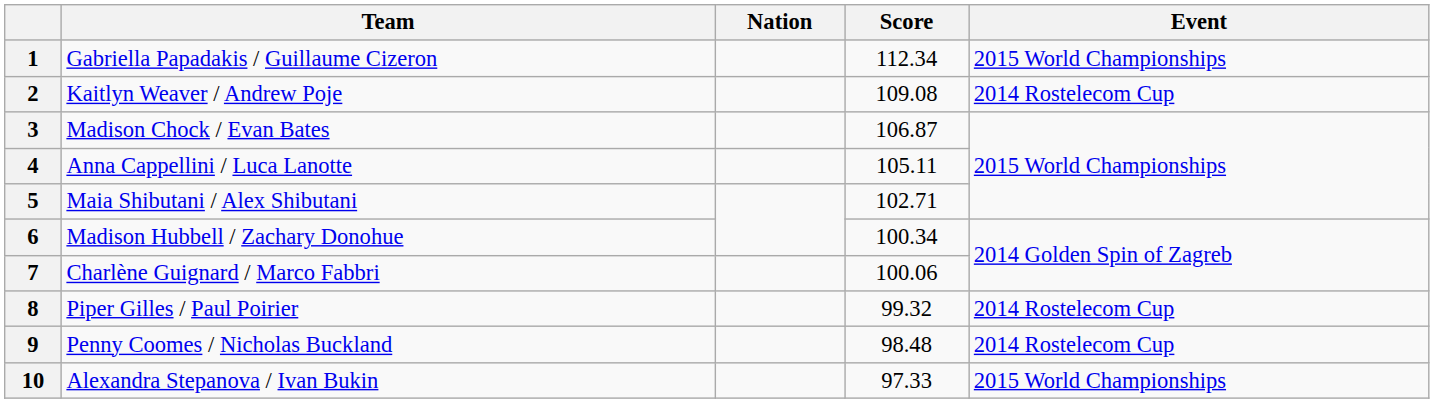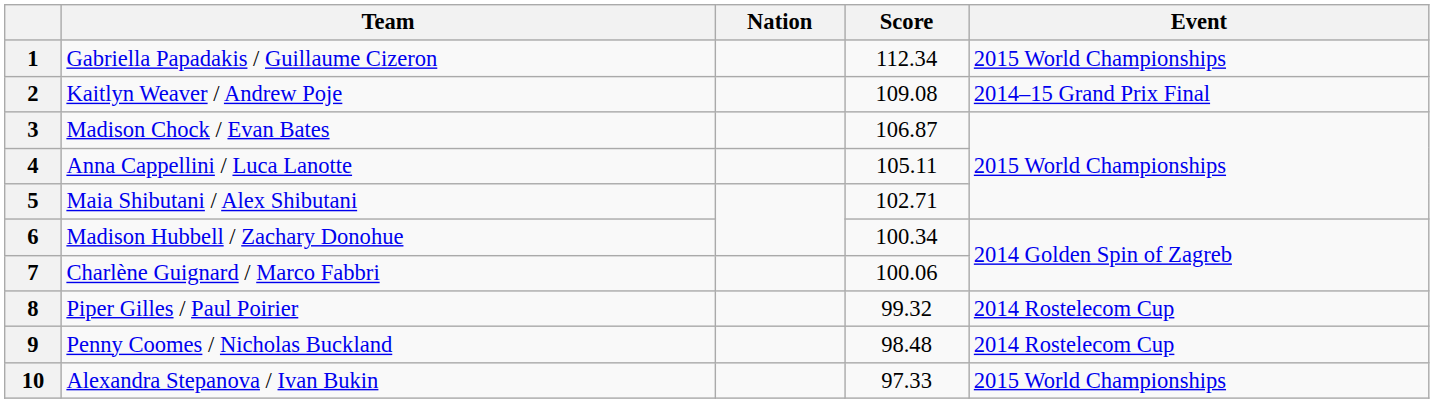2 | Event: 2014 Rostelecom Cup -> 2014–15 Grand Prix Final
